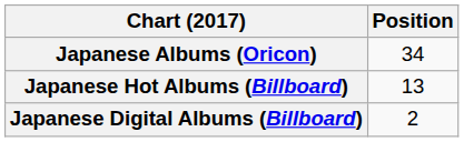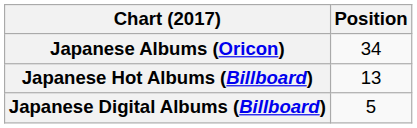Japanese Digital Albums (Billboard) | Position: 2 -> 5
